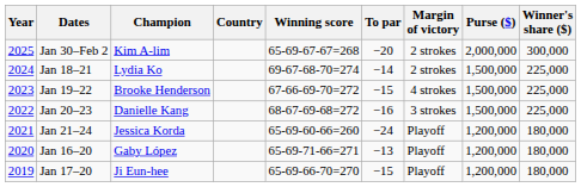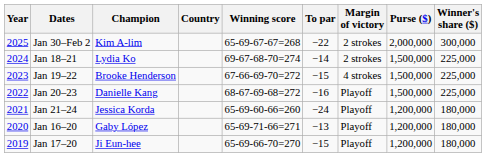Jan 30–Feb 2 | To par: −20 -> −22
Jan 20–23 | Margin of victory: 3 strokes -> Playoff
